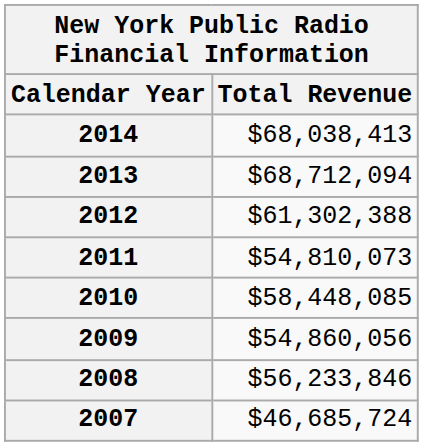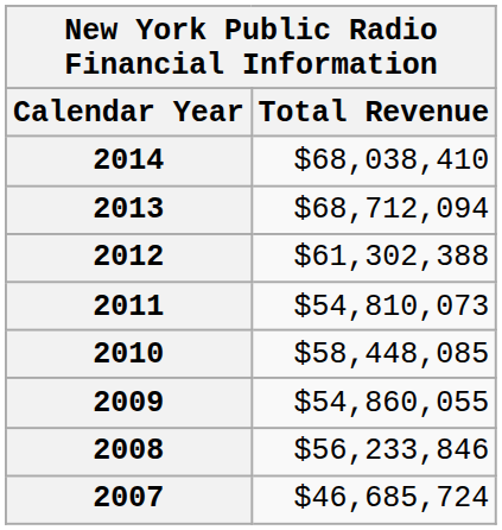2014 | Total Revenue: $68,038,413 -> $68,038,410
2009 | Total Revenue: $54,860,056 -> $54,860,055
